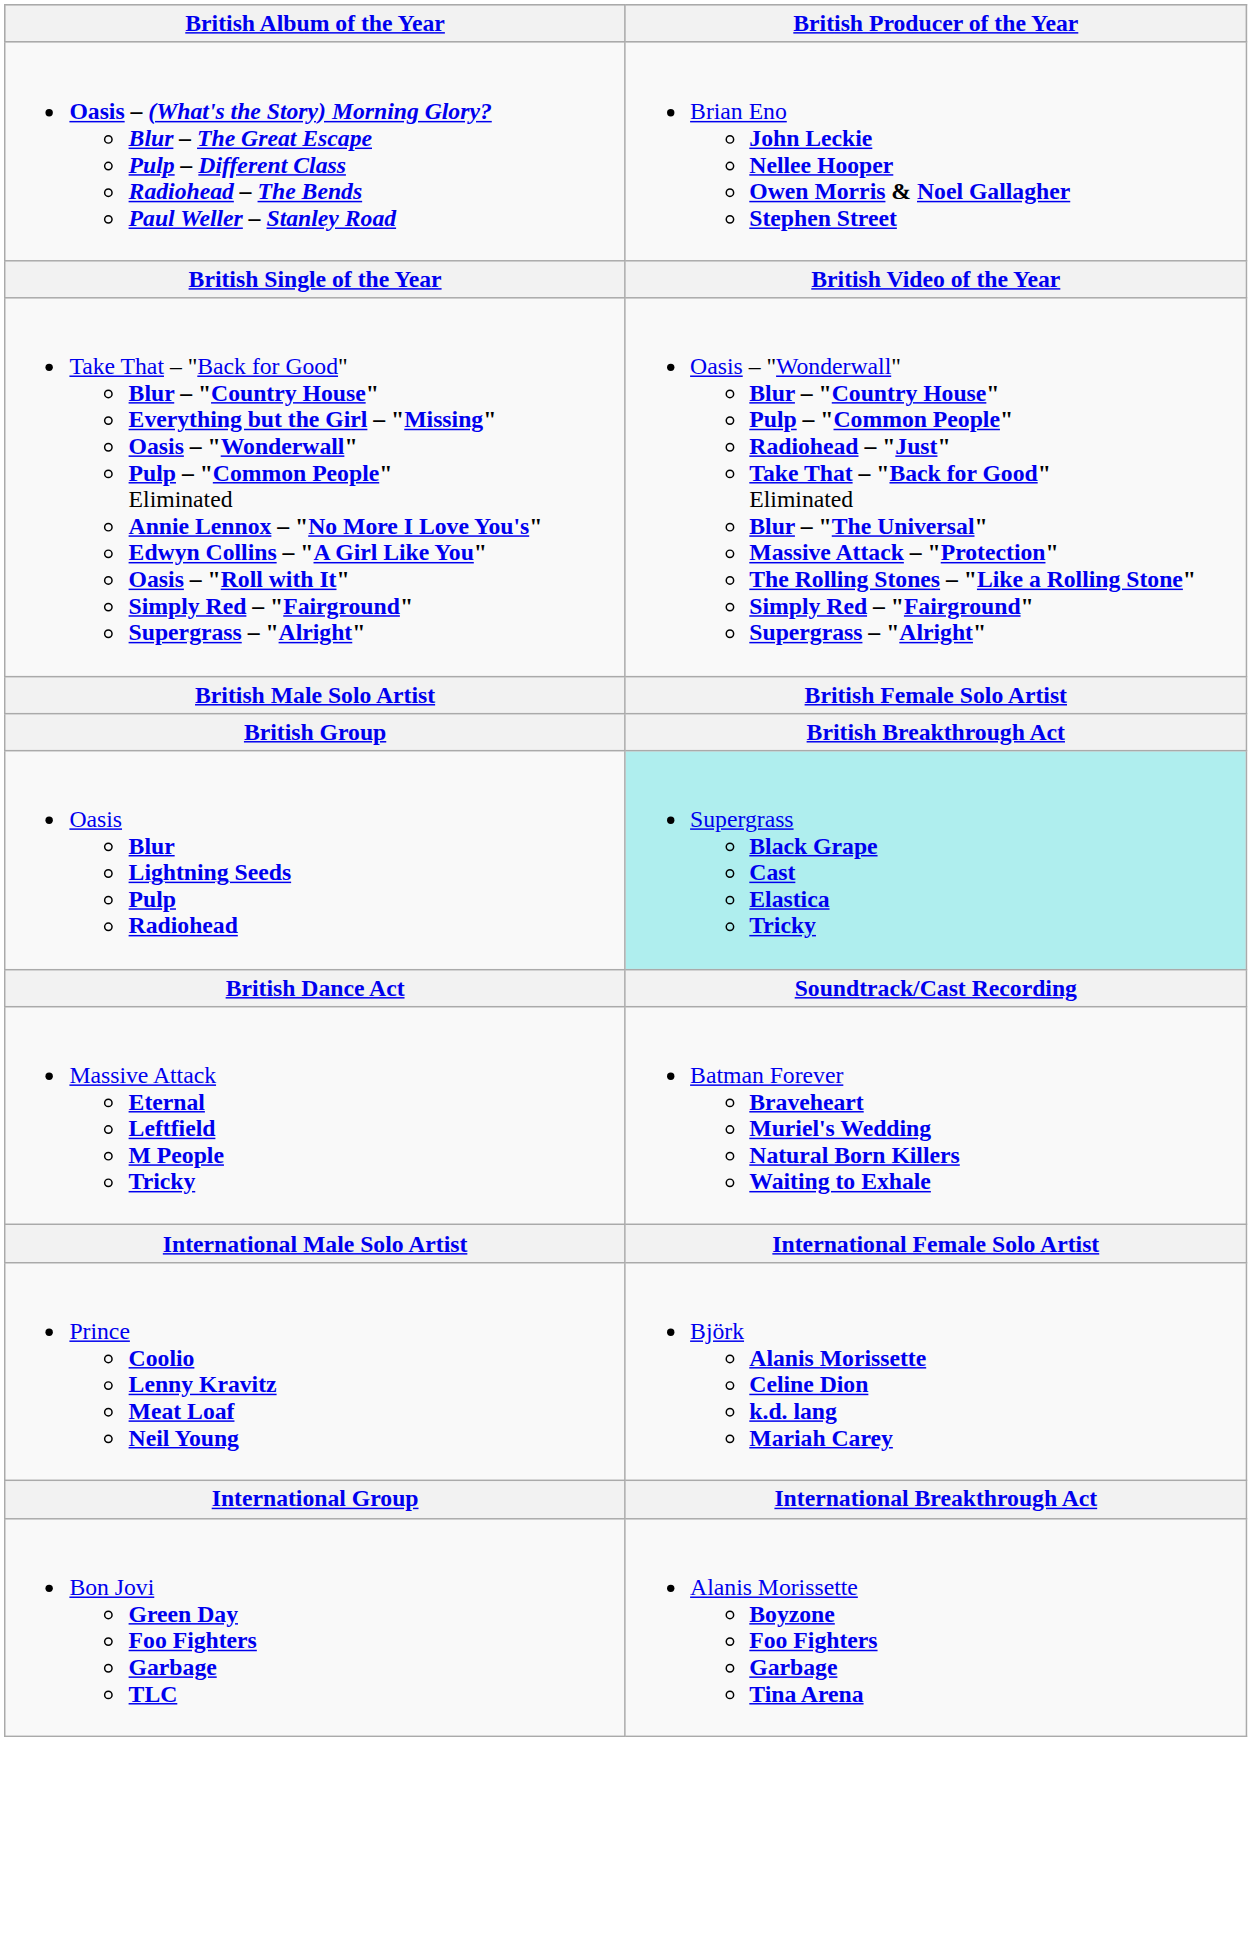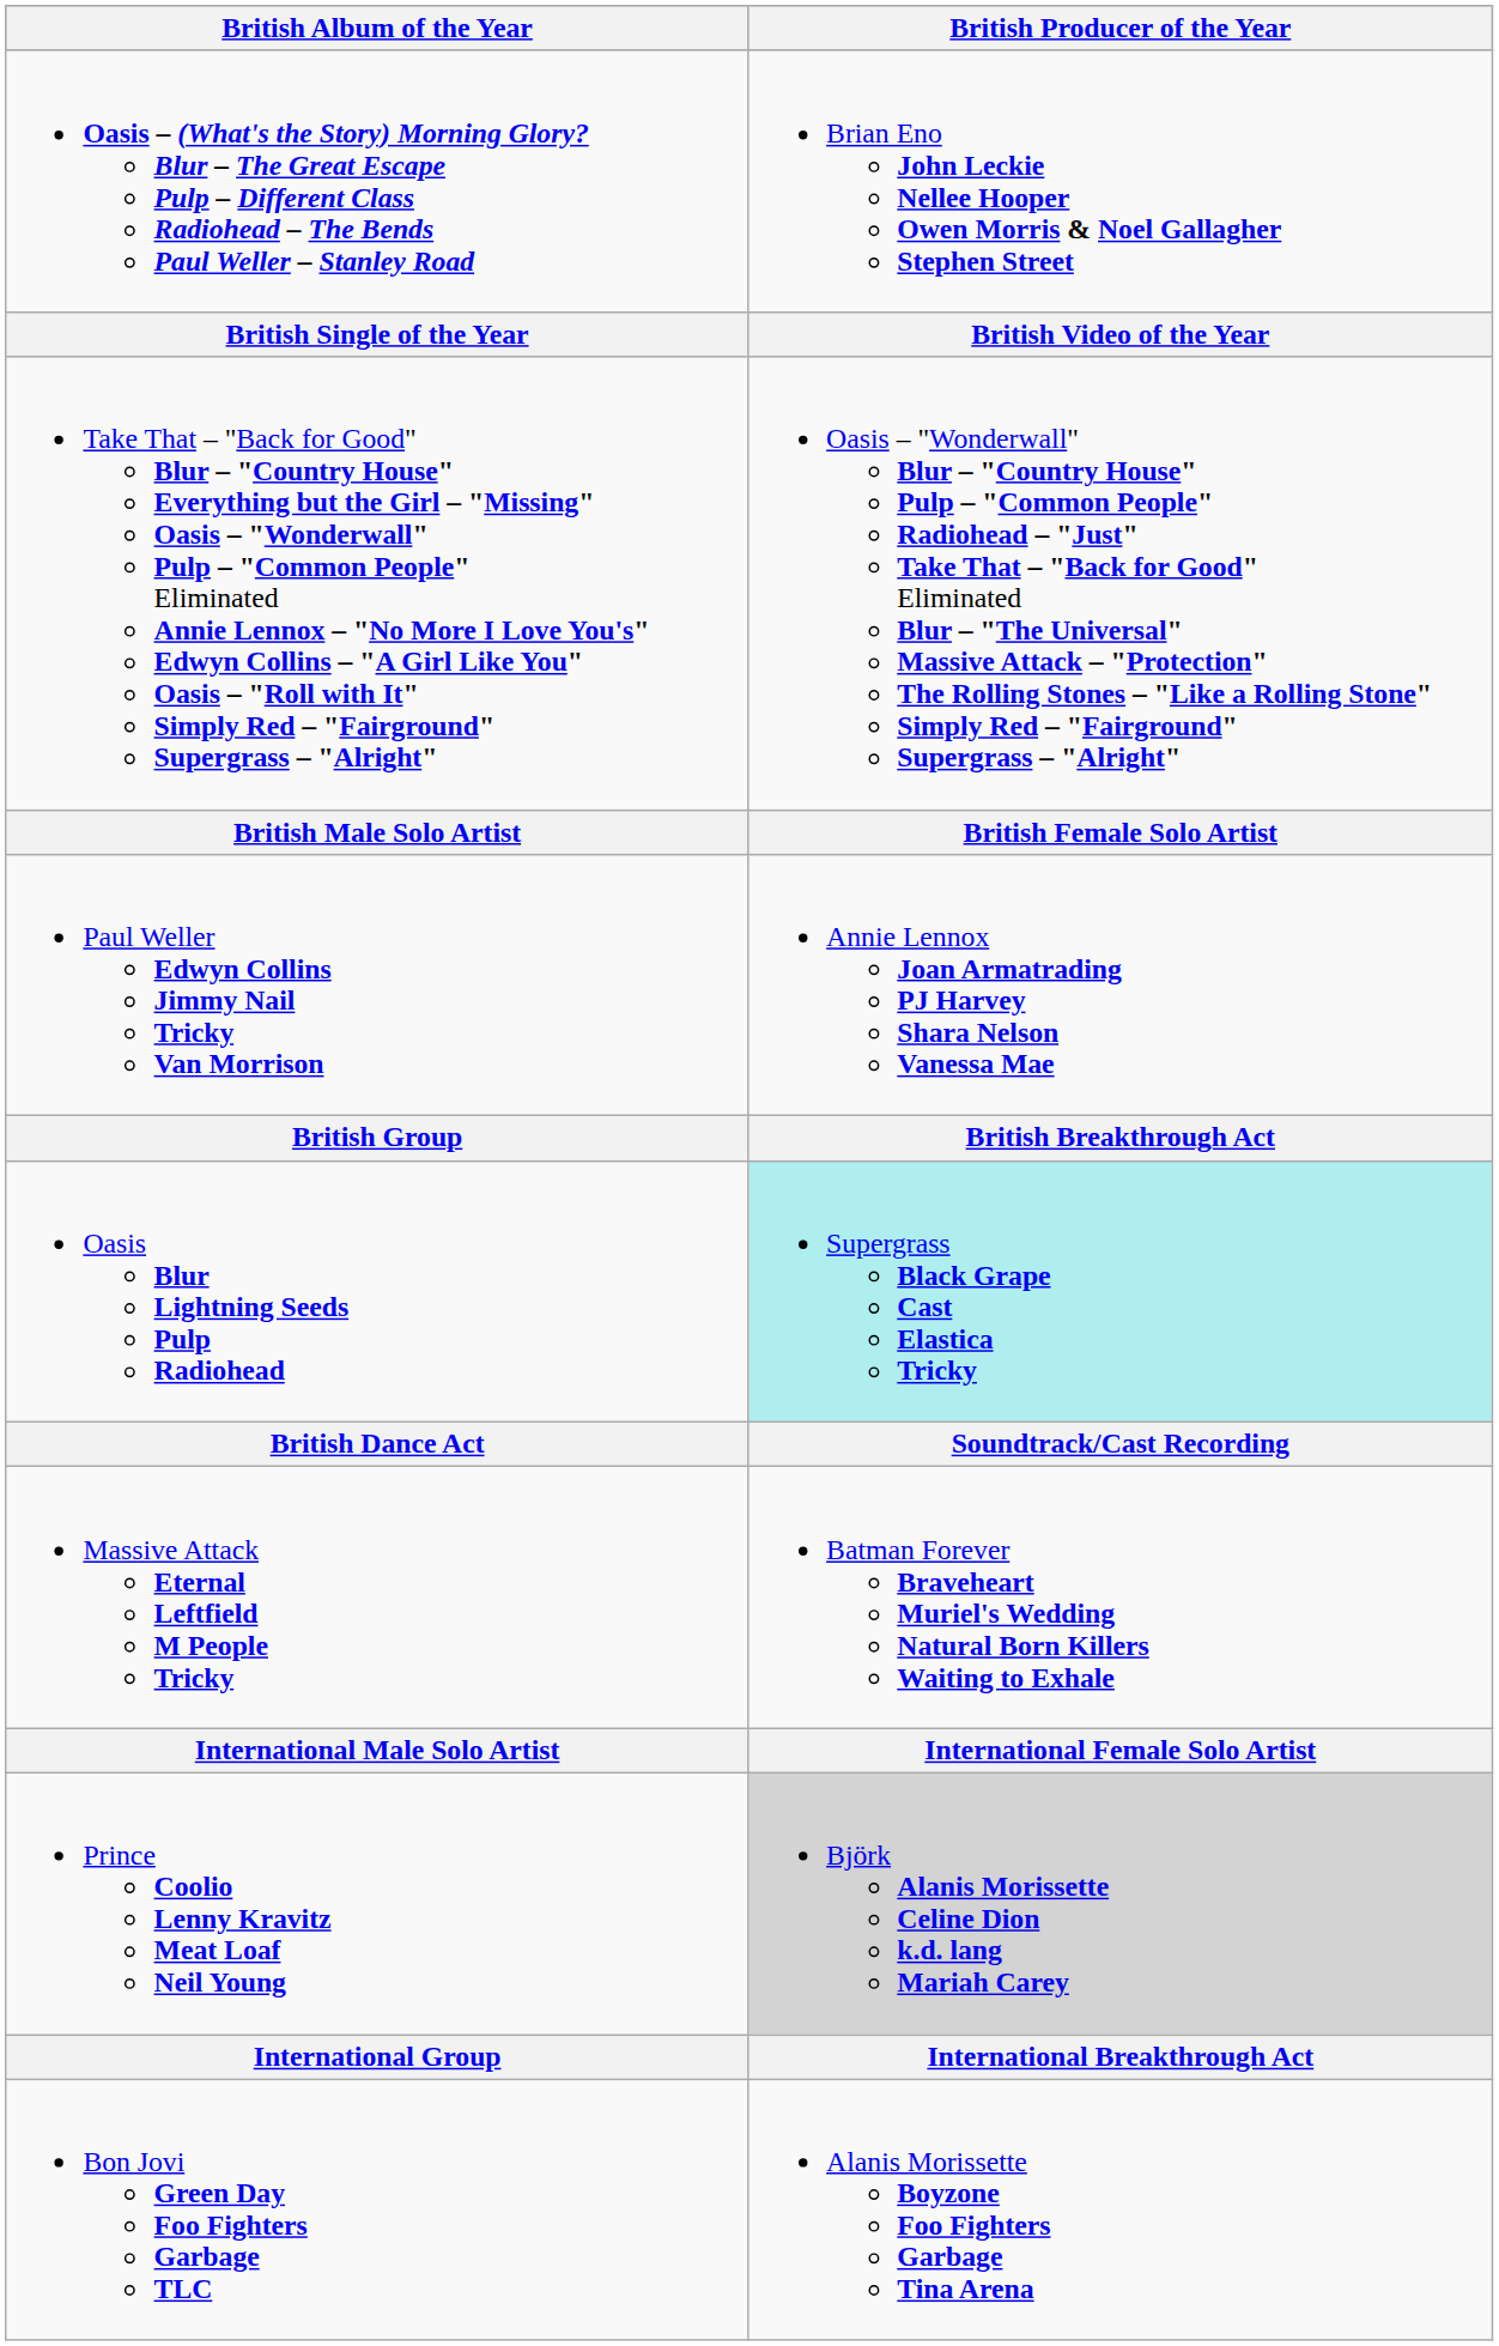+ row: Paul Weller Edwyn Collins Jimmy Nail Tricky Van Morrison | Annie Lennox Joan Armatrading PJ Harvey Shara Nelson Vanessa Mae
Prince Coolio Lenny Kravitz Meat Loaf Neil Young | British Producer of the Year: no background -> lightgrey background
